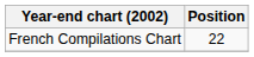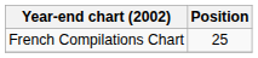French Compilations Chart | Position: 22 -> 25
